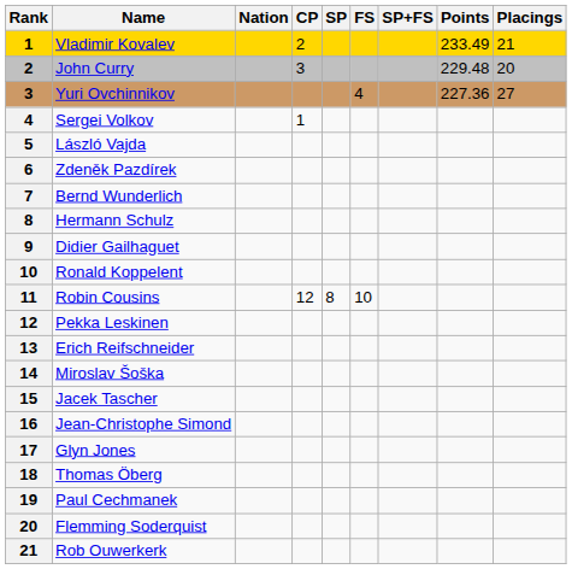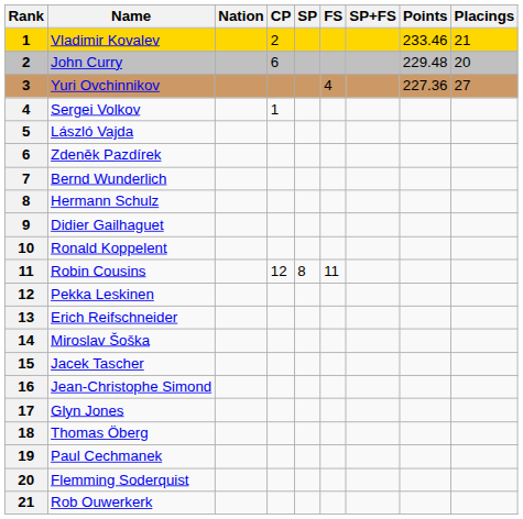Vladimir Kovalev | Points: 233.49 -> 233.46
John Curry | CP: 3 -> 6
Robin Cousins | FS: 10 -> 11
